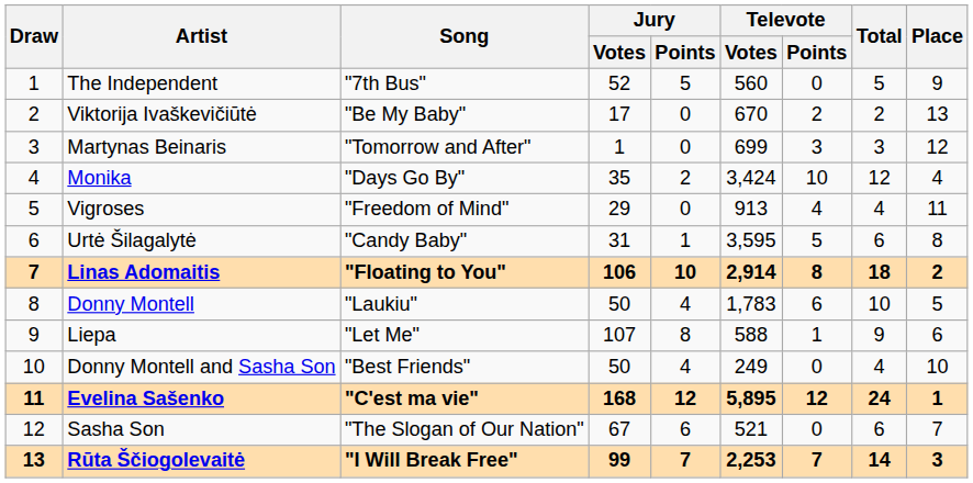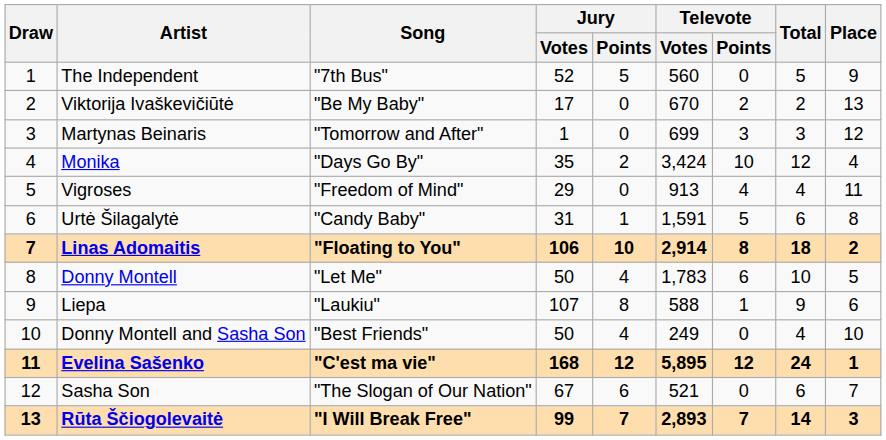Urtė Šilagalytė | Televote / Votes: 3,595 -> 1,591
Donny Montell | Song: "Laukiu" -> "Let Me"
Liepa | Song: "Let Me" -> "Laukiu"
Rūta Ščiogolevaitė | Televote / Votes: 2,253 -> 2,893
